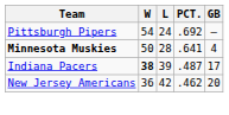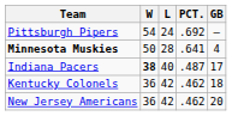Indiana Pacers | L: 39 -> 40
+ row: Kentucky Colonels | 36 | 42 | .462 | 18
